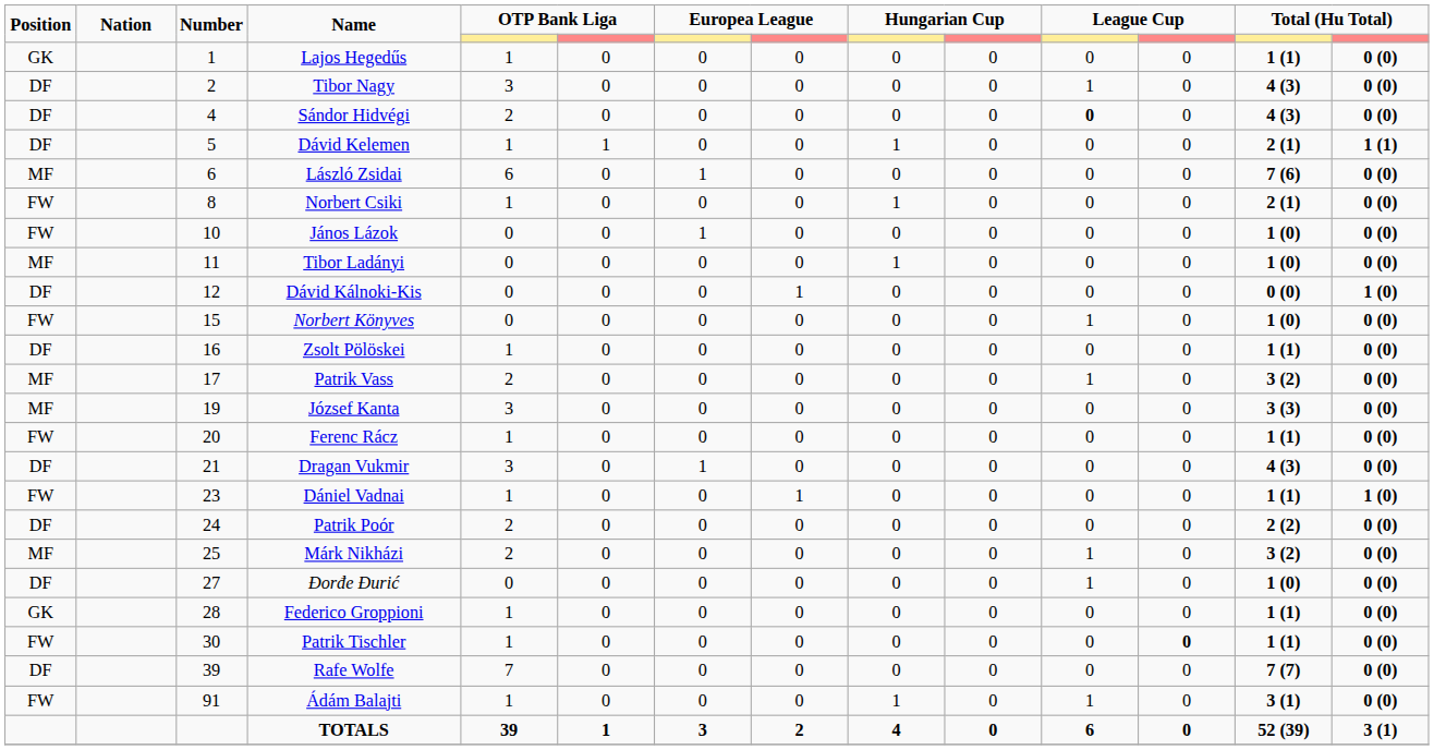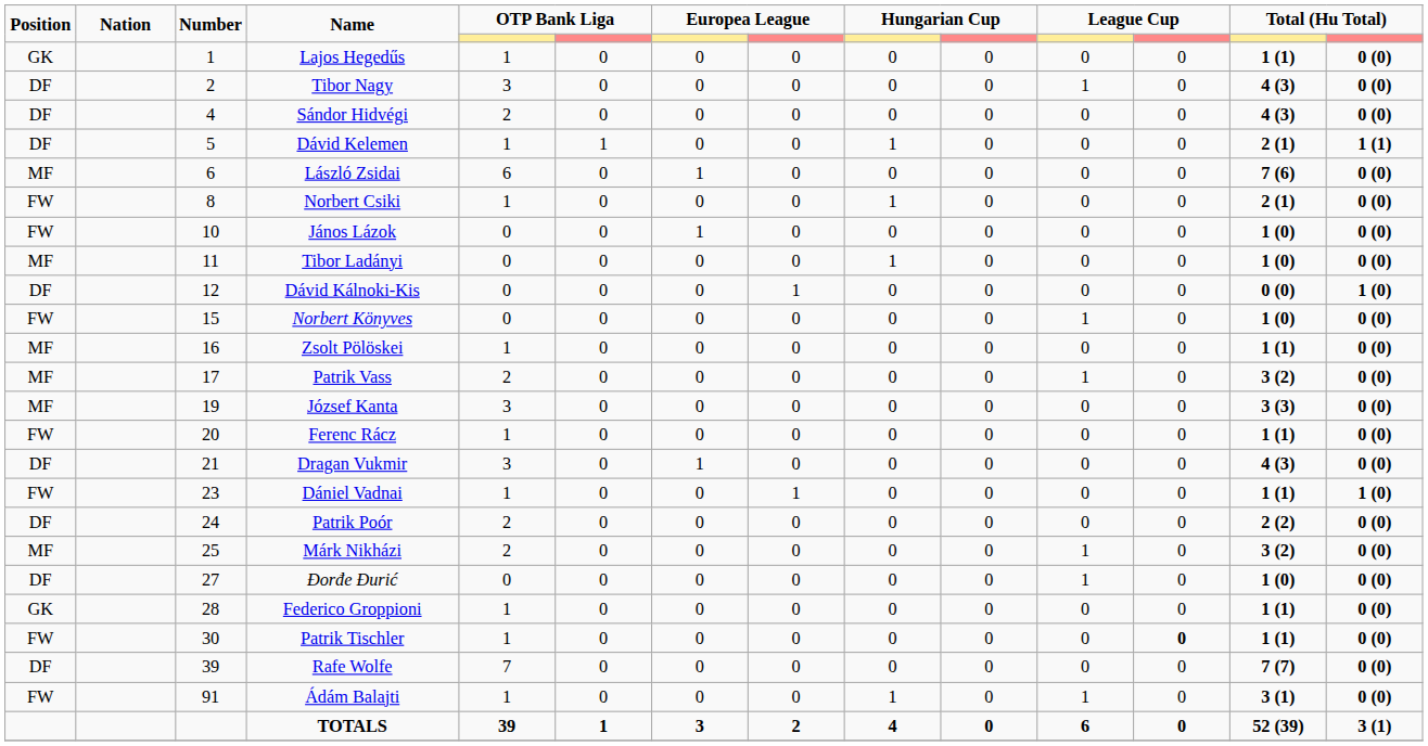Sándor Hidvégi | column 11: bold -> normal
Zsolt Pölöskei | Position: DF -> MF
